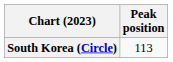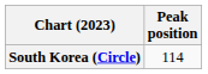South Korea (Circle) | Peak position: 113 -> 114
